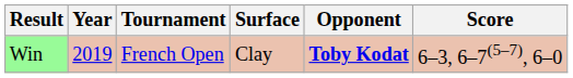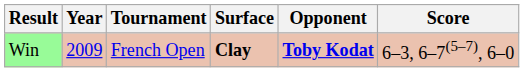Win | Year: 2019 -> 2009
Win | Surface: normal -> bold
